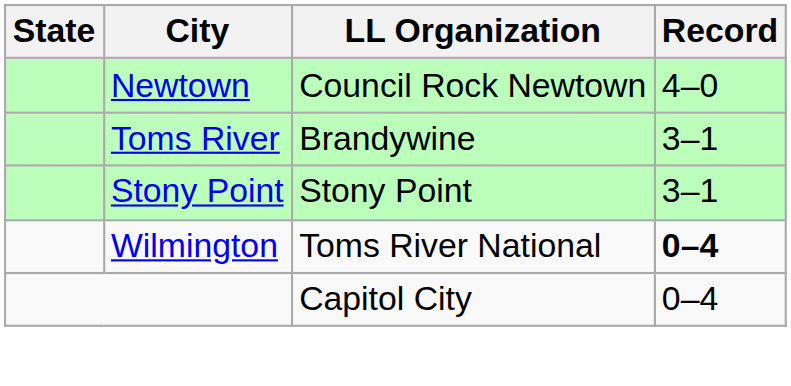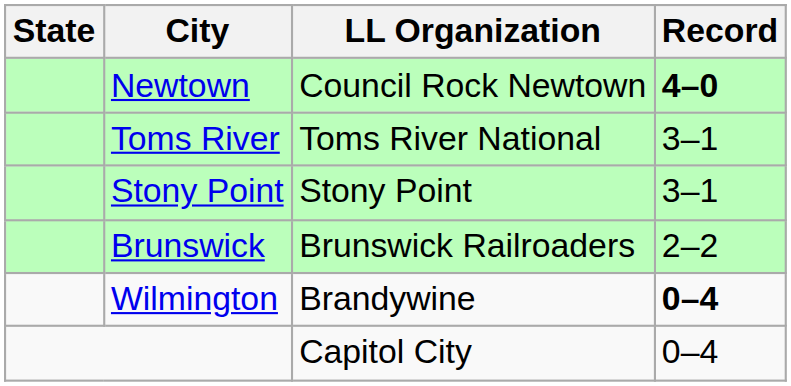Newtown | Record: normal -> bold
Toms River | LL Organization: Brandywine -> Toms River National
+ row: Brunswick | Brunswick Railroaders | 2–2
Wilmington | LL Organization: Toms River National -> Brandywine
